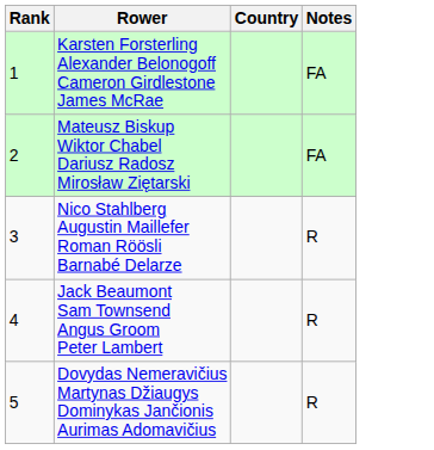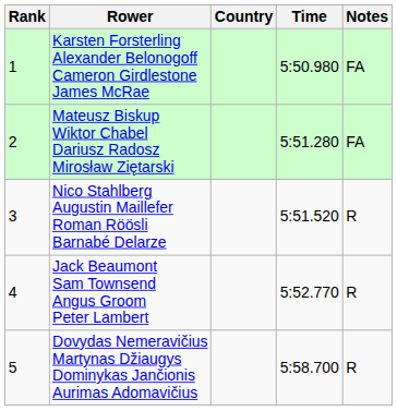+ column: Time | 5:50.980 | 5:51.280 | 5:51.520 | 5:52.770 | 5:58.700
